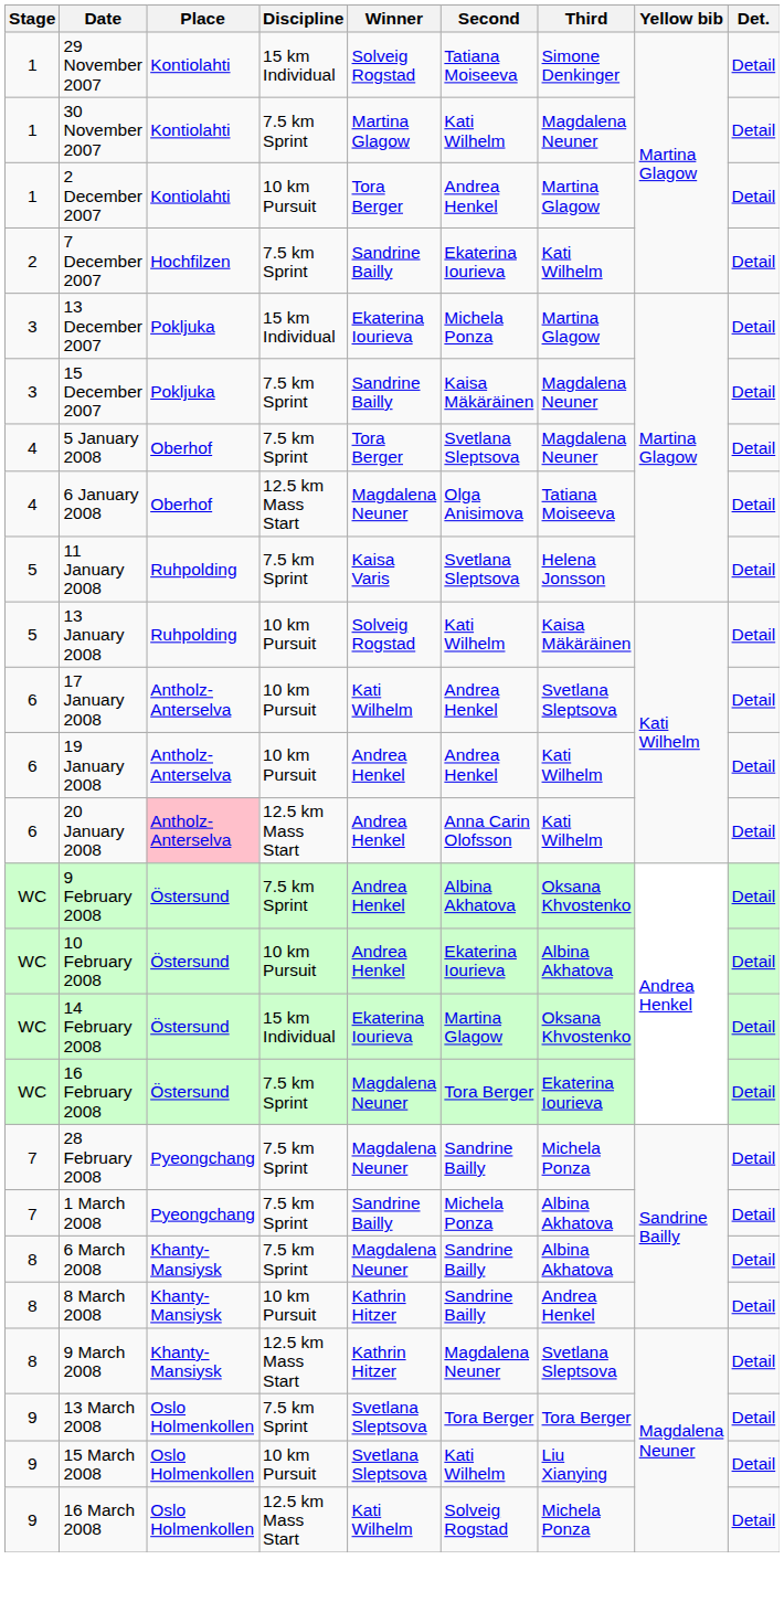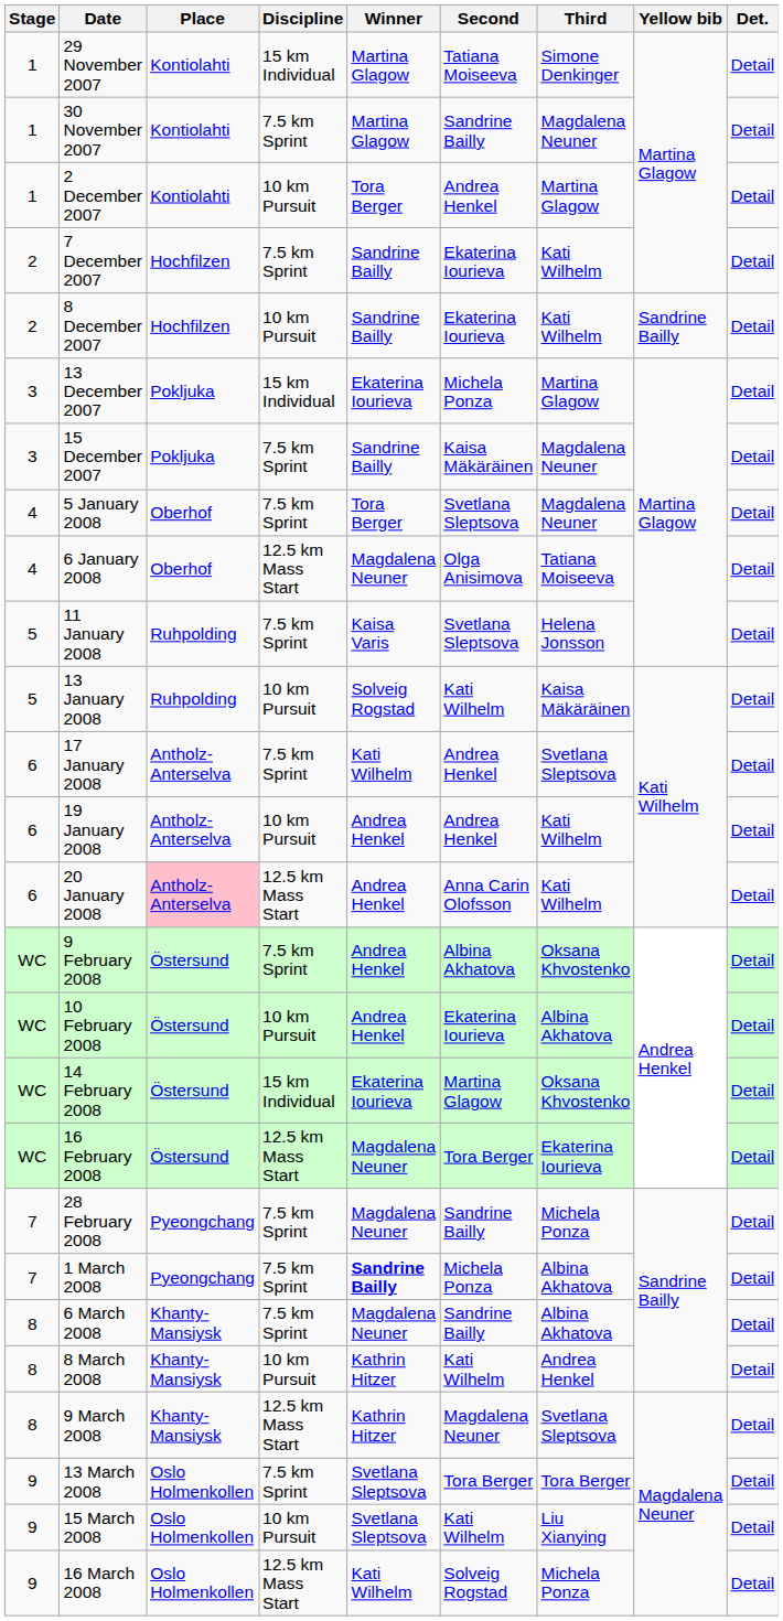29 November 2007 | Winner: Solveig Rogstad -> Martina Glagow
30 November 2007 | Second: Kati Wilhelm -> Sandrine Bailly
+ row: 2 | 8 December 2007 | Hochfilzen | 10 km Pursuit | Sandrine Bailly | Ekaterina Iourieva | Kati Wilhelm | Sandrine Bailly | Detail
17 January 2008 | Discipline: 10 km Pursuit -> 7.5 km Sprint
16 February 2008 | Discipline: 7.5 km Sprint -> 12.5 km Mass Start
1 March 2008 | Winner: normal -> bold
8 March 2008 | Second: Sandrine Bailly -> Kati Wilhelm
